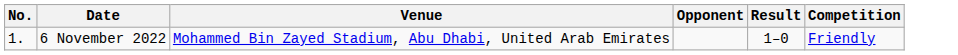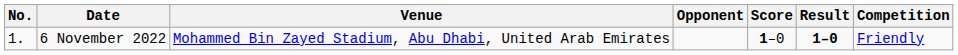+ column: Score | 1–0
6 November 2022 | Result: normal -> bold
